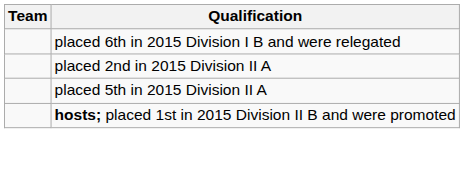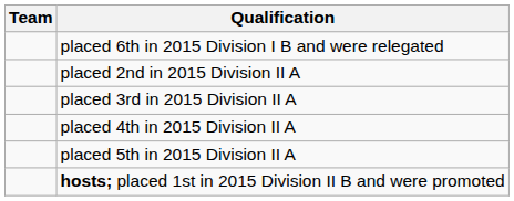+ row: placed 3rd in 2015 Division II A
+ row: placed 4th in 2015 Division II A
